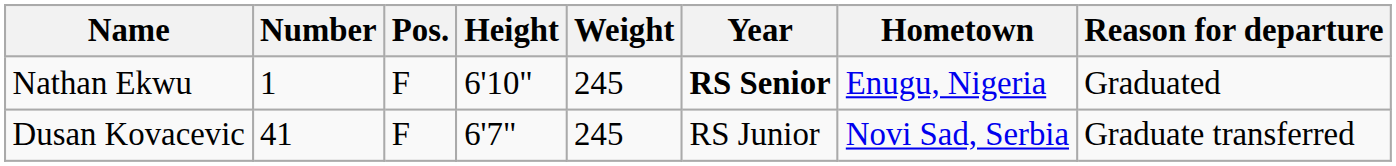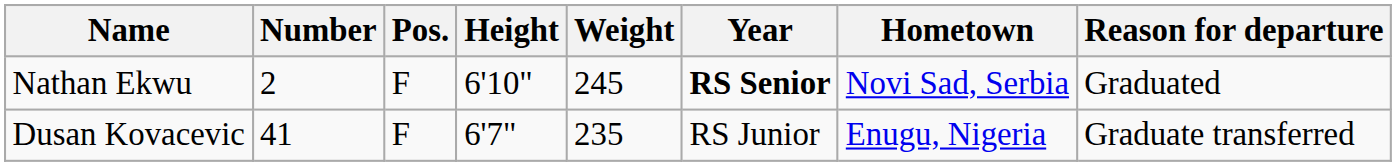Nathan Ekwu | Number: 1 -> 2
Nathan Ekwu | Hometown: Enugu, Nigeria -> Novi Sad, Serbia
Dusan Kovacevic | Weight: 245 -> 235
Dusan Kovacevic | Hometown: Novi Sad, Serbia -> Enugu, Nigeria
